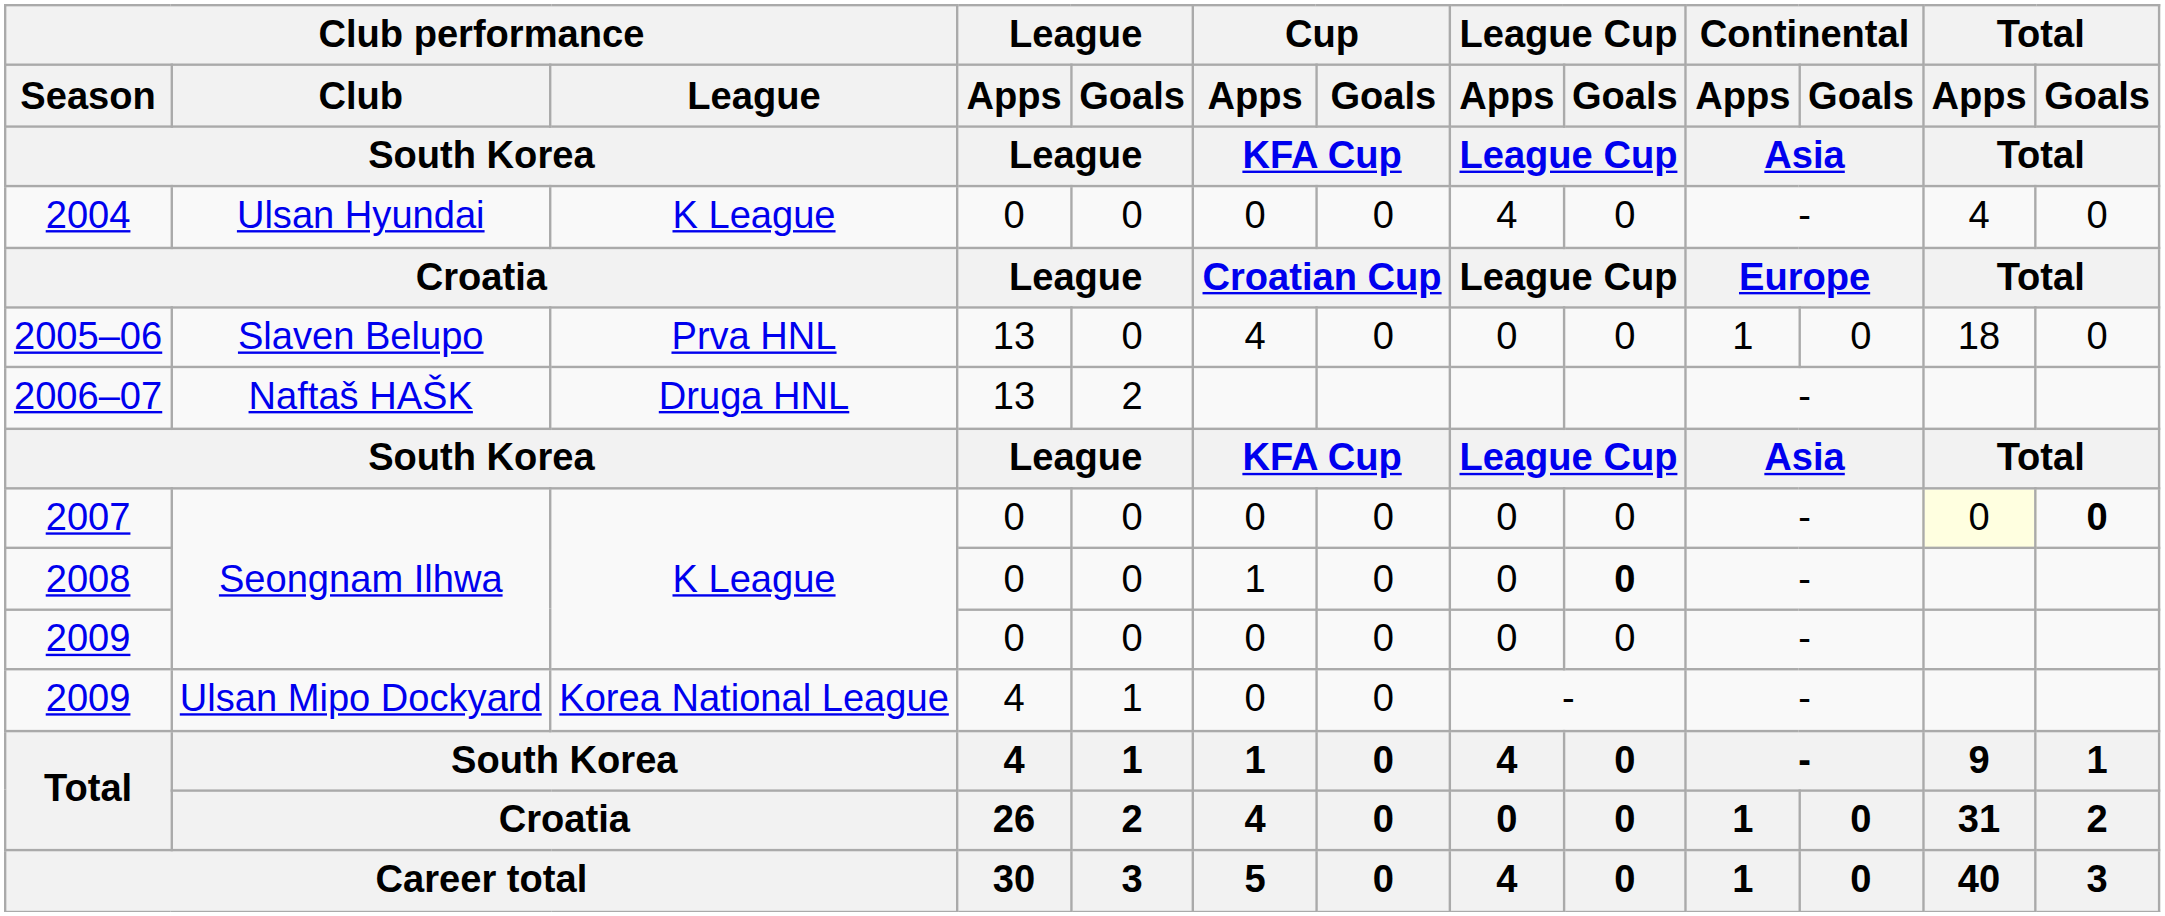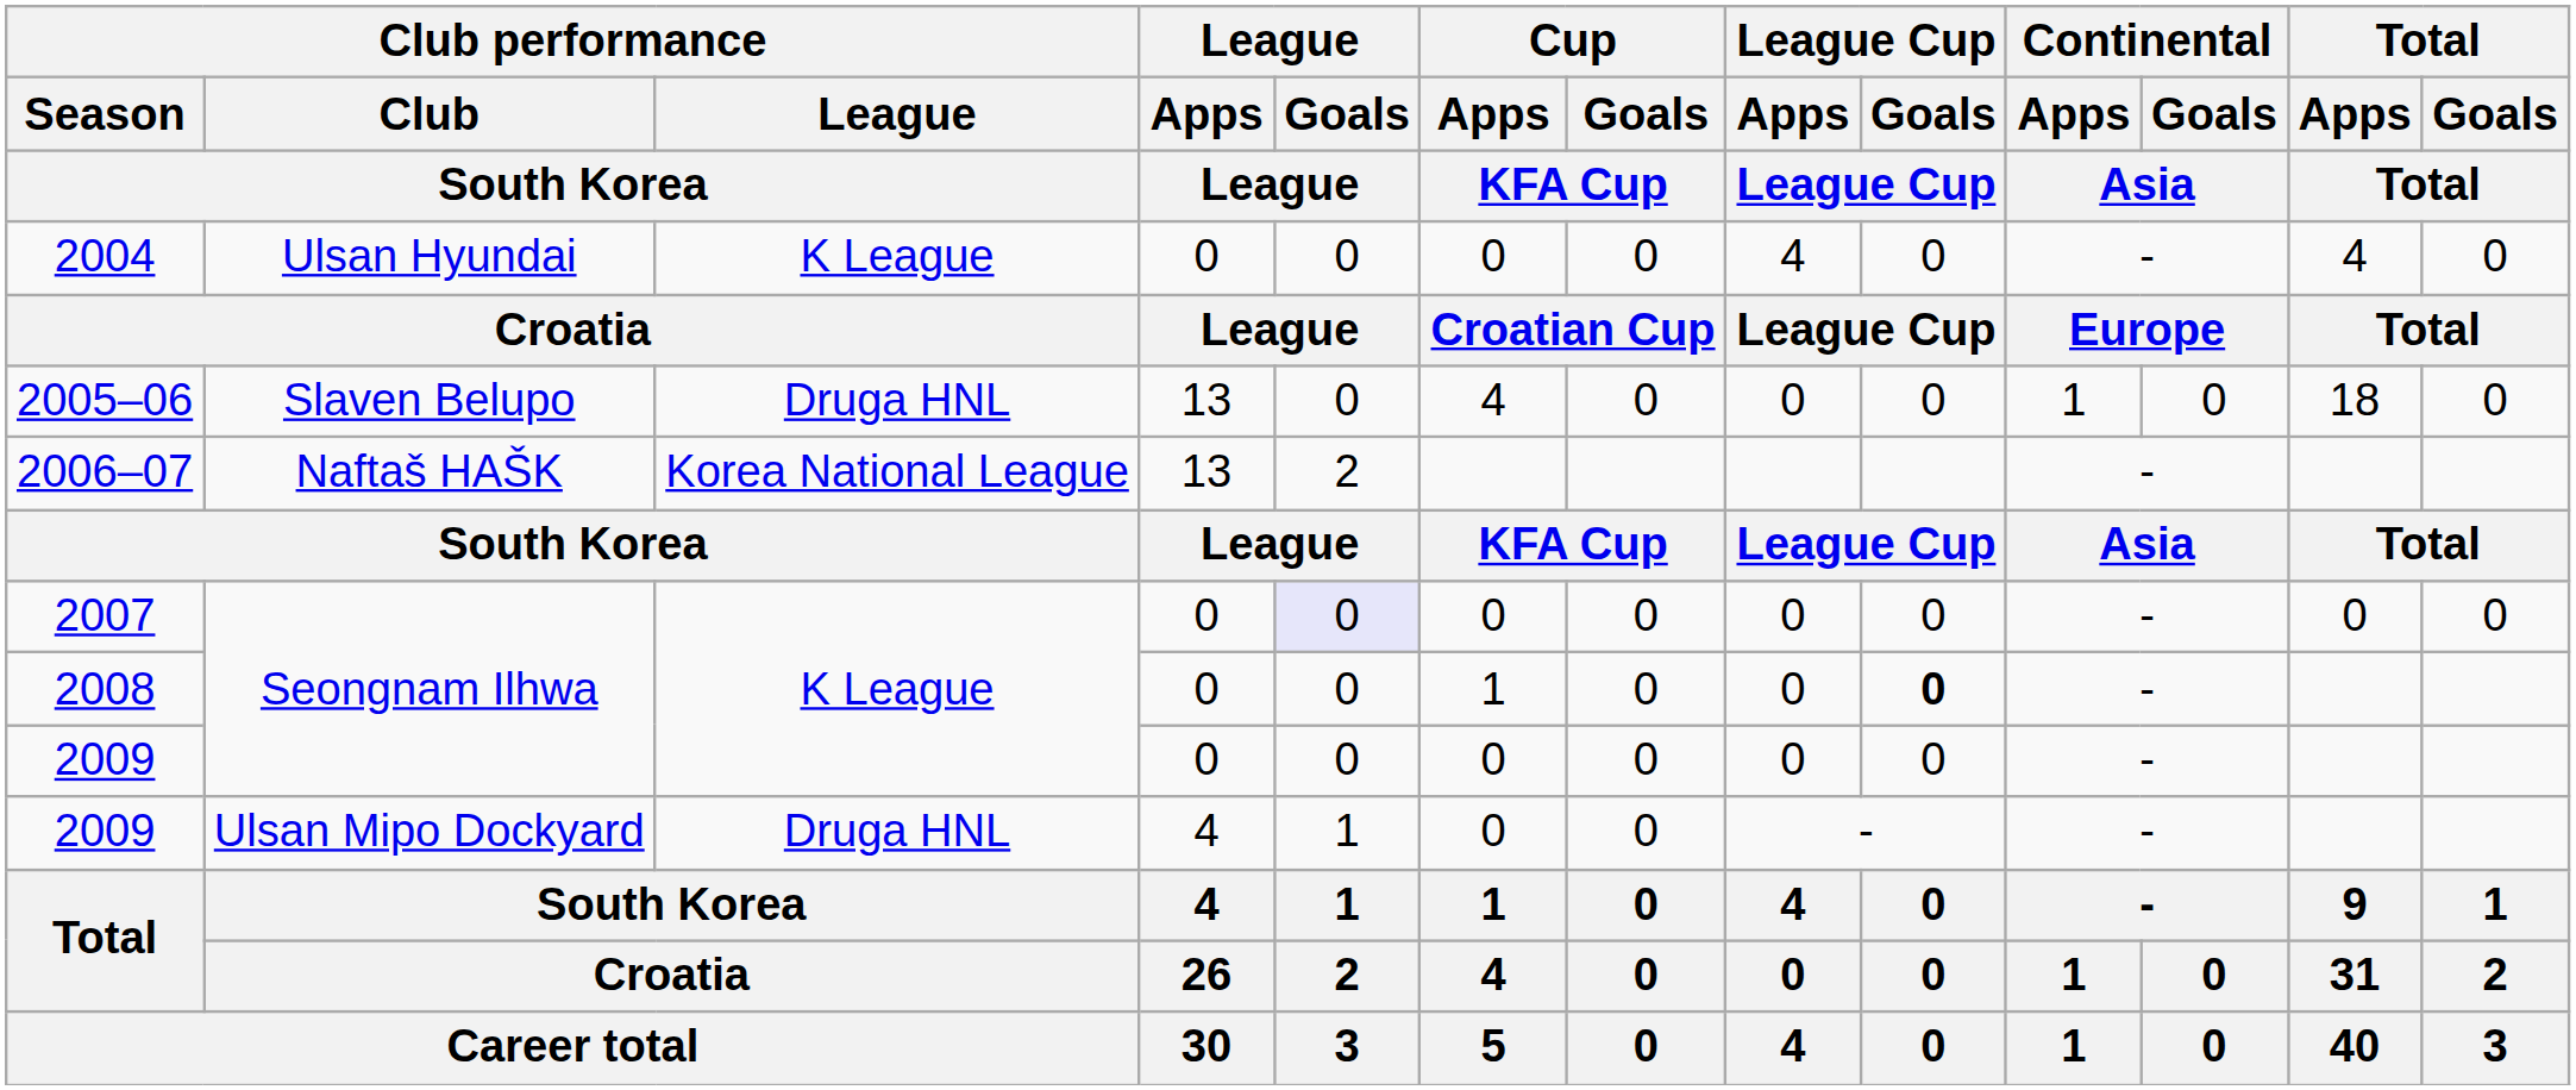2005–06 | Club performance / League / South Korea: Prva HNL -> Druga HNL
2006–07 | Club performance / League / South Korea: Druga HNL -> Korea National League
2007 | League / Goals / League: no background -> lavender background
2007 | Total / Apps / Total: lightyellow background -> no background
2007 | Total / Goals / Total: bold -> normal
2009 / Ulsan Mipo Dockyard | Club performance / League / South Korea: Korea National League -> Druga HNL
